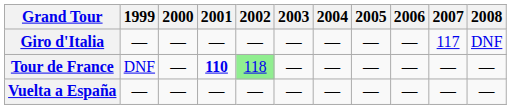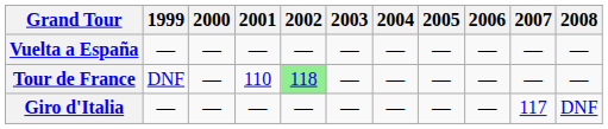rows swapped: Giro d'Italia <-> Vuelta a España
Tour de France | 2001: bold -> normal
